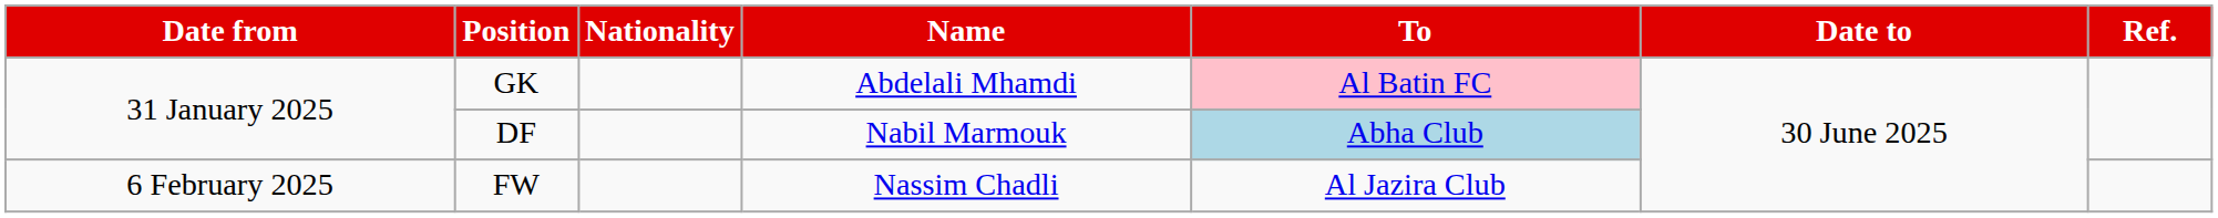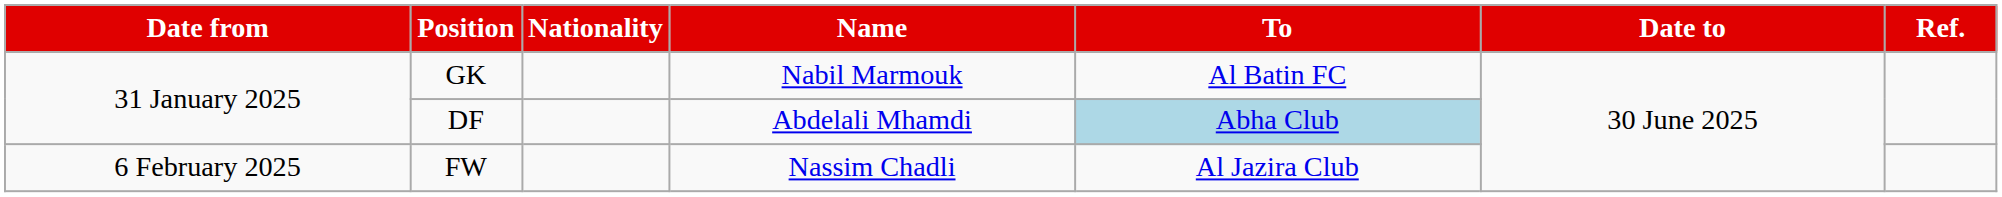GK | Name: Abdelali Mhamdi -> Nabil Marmouk
GK | To: pink background -> no background
DF | Name: Nabil Marmouk -> Abdelali Mhamdi
